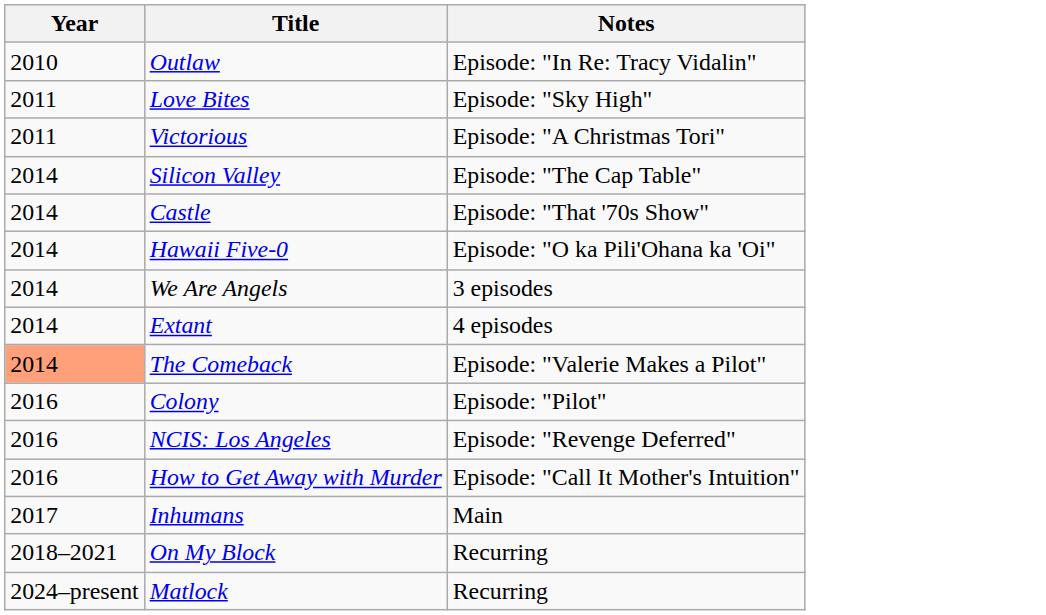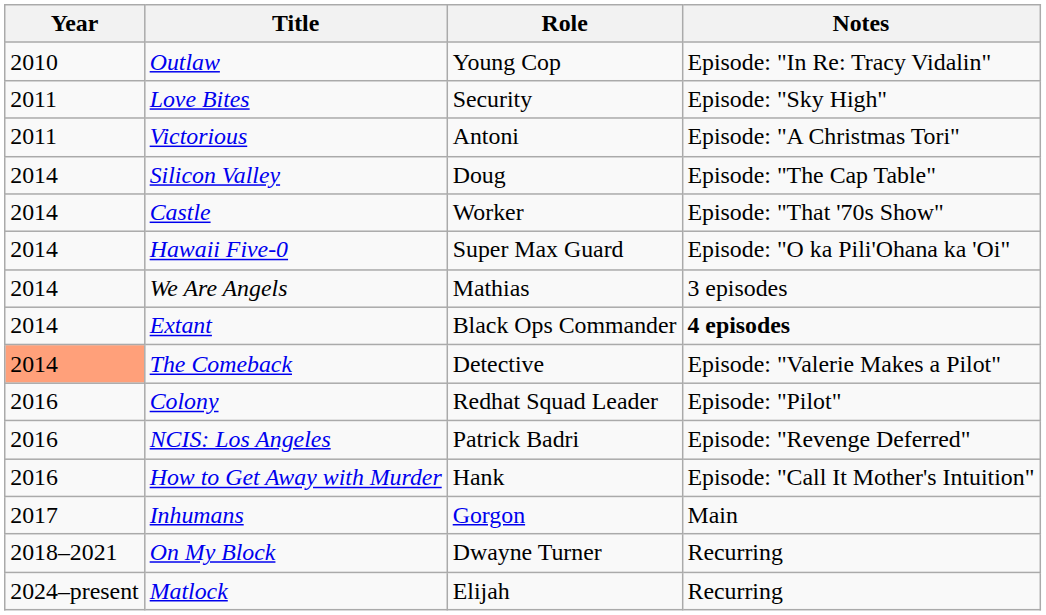+ column: Role | Young Cop | Security | Antoni | Doug | Worker | Super Max Guard | Mathias | Black Ops Commander | Detective | Redhat Squad Leader | Patrick Badri | Hank | Gorgon | Dwayne Turner | Elijah
Extant | Notes: normal -> bold
